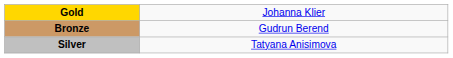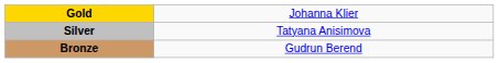rows swapped: Silver <-> Bronze
